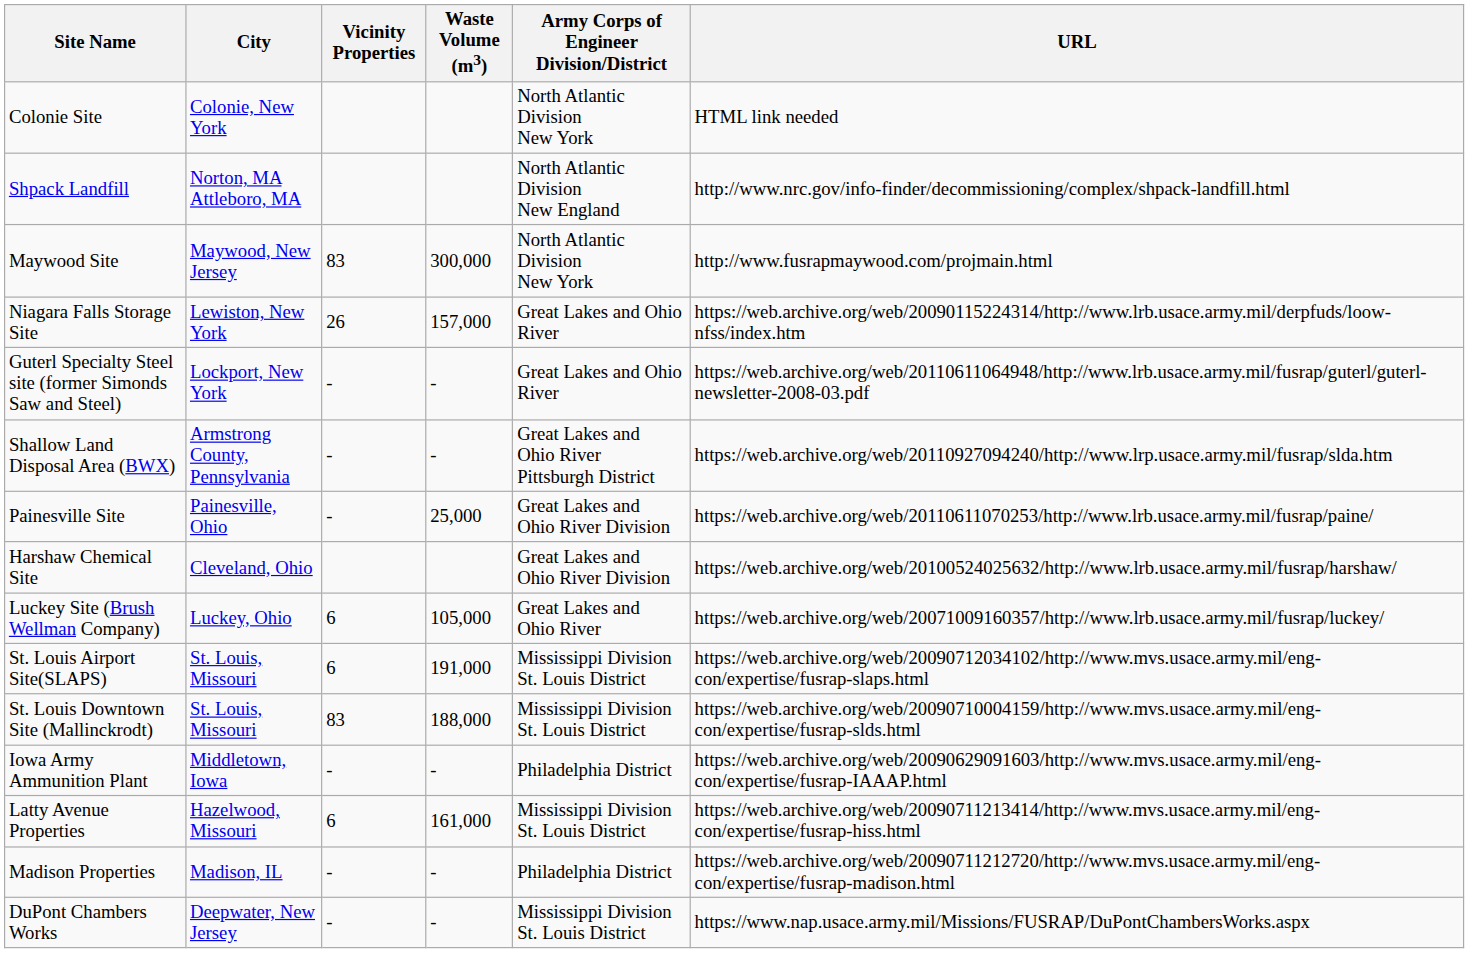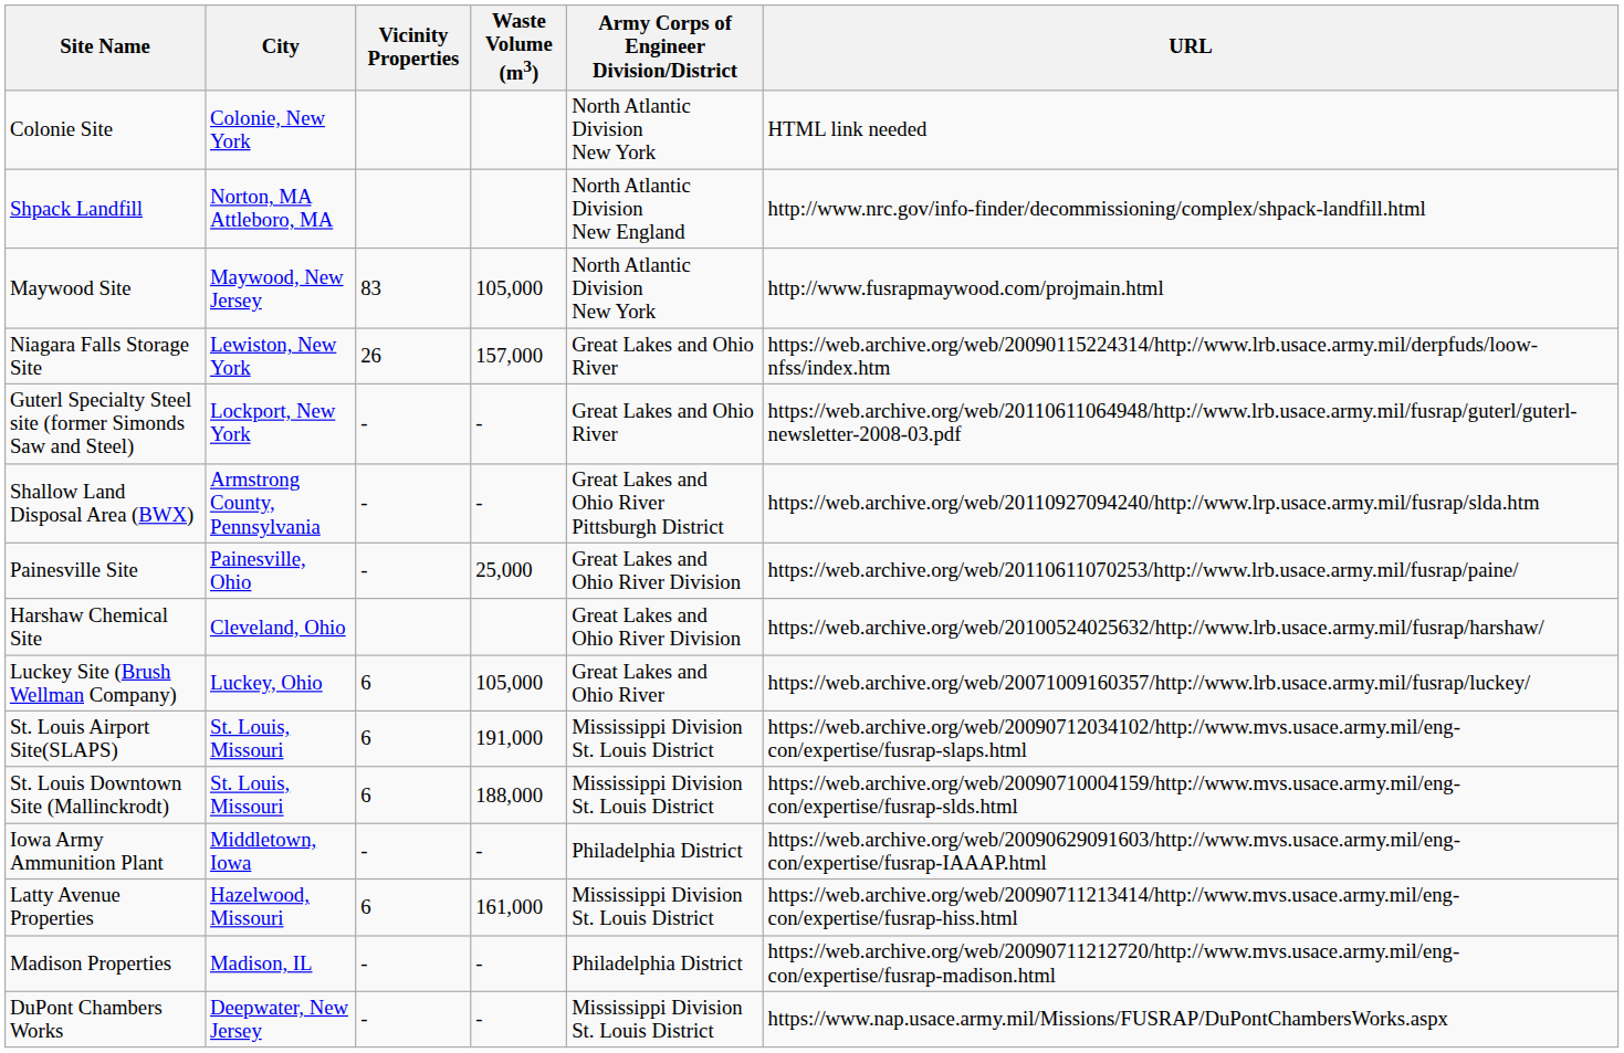Maywood Site | Waste Volume (m3): 300,000 -> 105,000
St. Louis Downtown Site (Mallinckrodt) | Vicinity Properties: 83 -> 6
